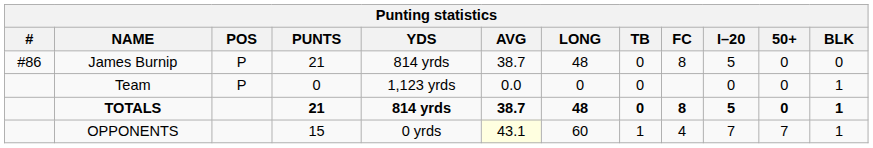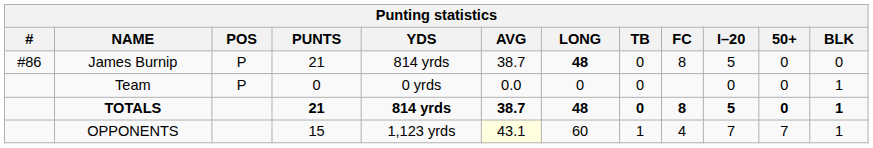James Burnip | LONG: normal -> bold
Team | YDS: 1,123 yrds -> 0 yrds
OPPONENTS | YDS: 0 yrds -> 1,123 yrds
